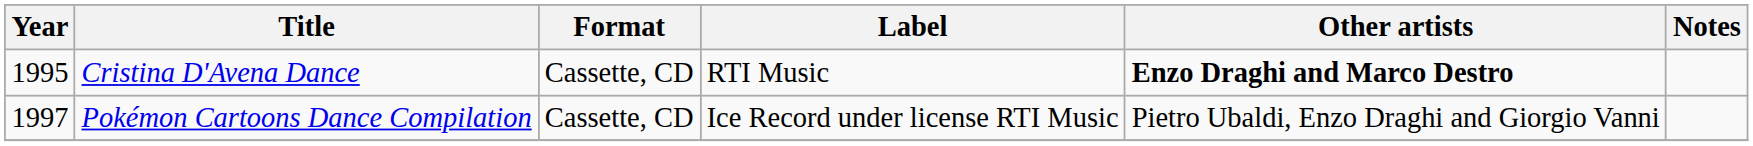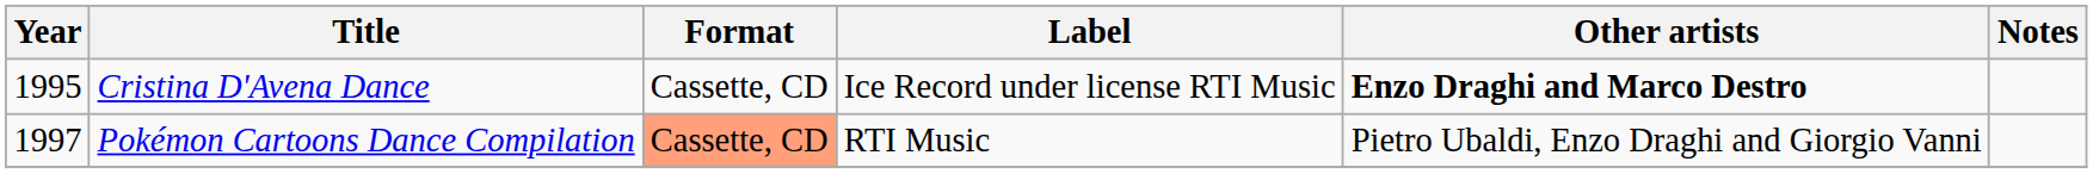Cristina D'Avena Dance | Label: RTI Music -> Ice Record under license RTI Music
Pokémon Cartoons Dance Compilation | Format: no background -> lightsalmon background
Pokémon Cartoons Dance Compilation | Label: Ice Record under license RTI Music -> RTI Music
